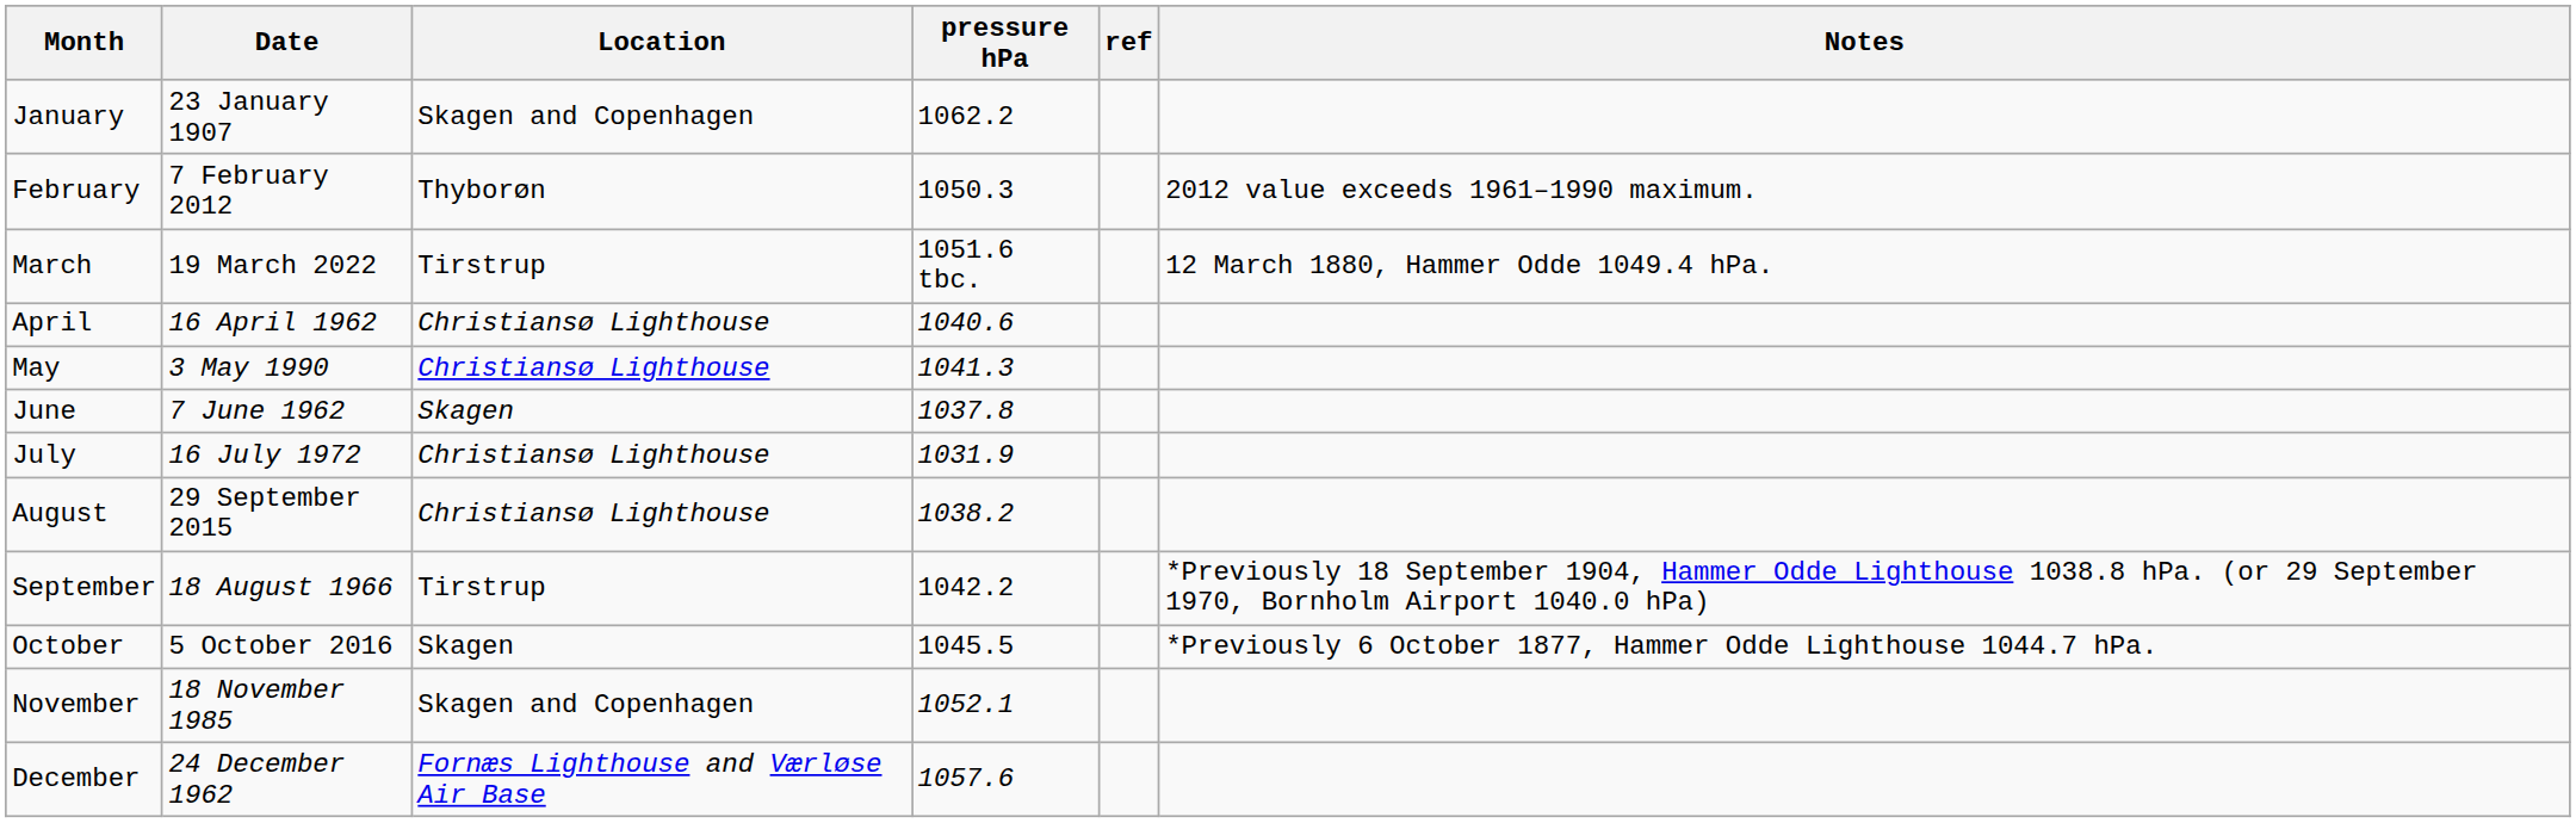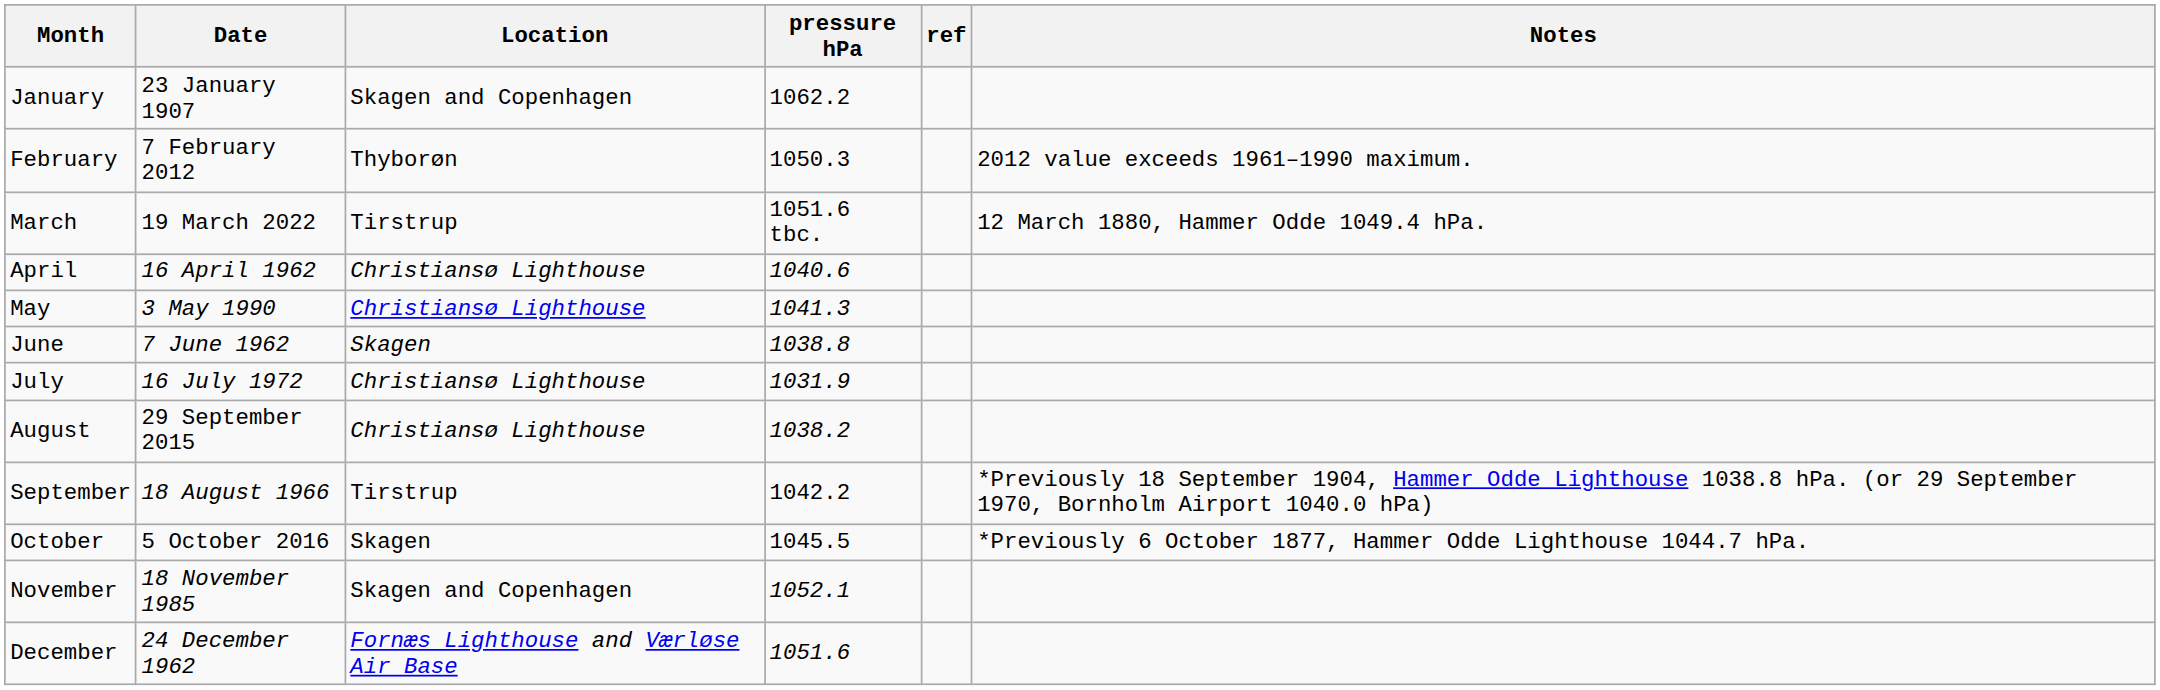June | pressure hPa: 1037.8 -> 1038.8
December | pressure hPa: 1057.6 -> 1051.6
